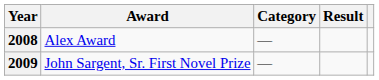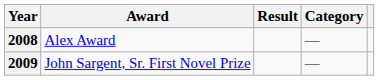columns swapped: Category <-> Result
